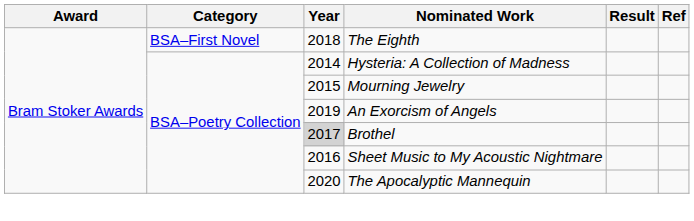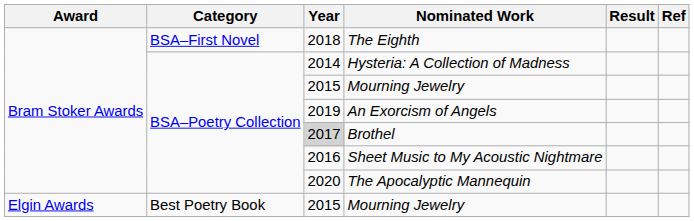+ row: Elgin Awards | Best Poetry Book | 2015 | Mourning Jewelry
